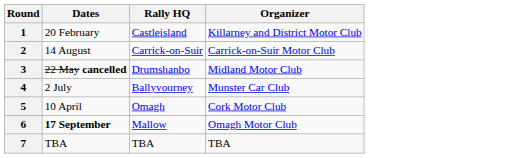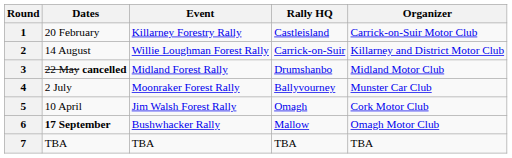+ column: Event | Killarney Forestry Rally | Willie Loughman Forest Rally | Midland Forest Rally | Moonraker Forest Rally | Jim Walsh Forest Rally | Bushwhacker Rally | TBA
1 | Organizer: Killarney and District Motor Club -> Carrick-on-Suir Motor Club
2 | Organizer: Carrick-on-Suir Motor Club -> Killarney and District Motor Club
